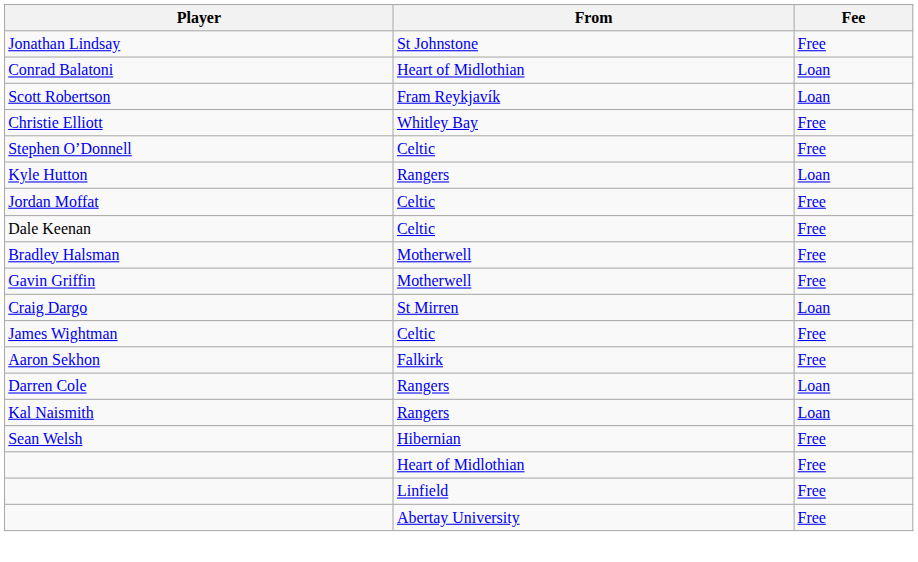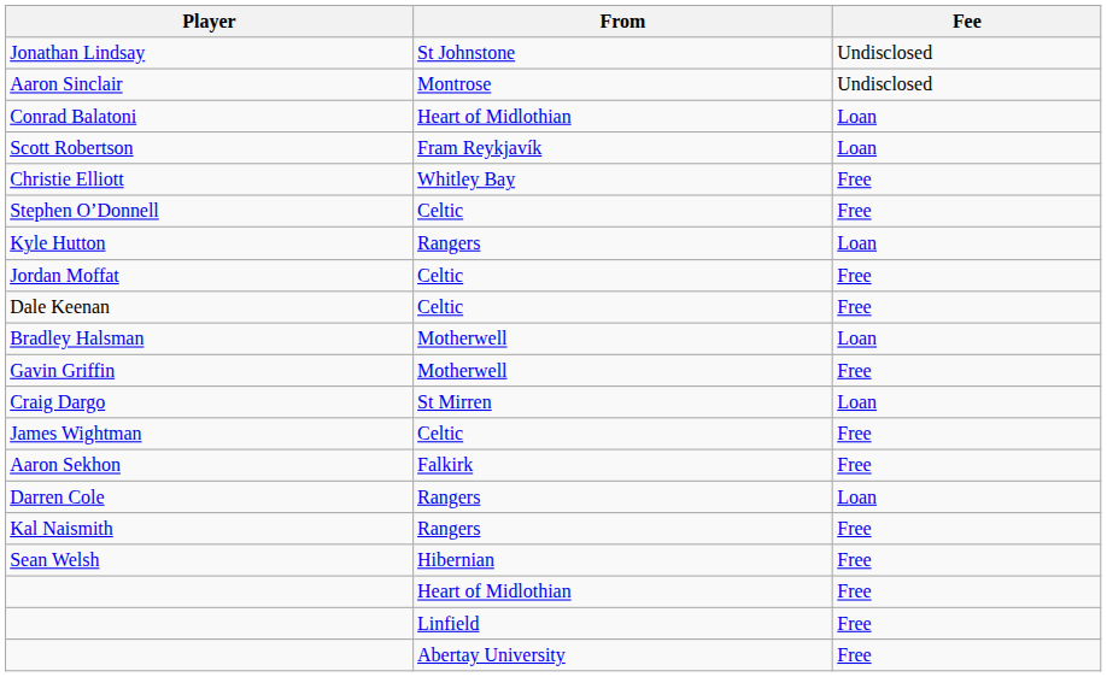Jonathan Lindsay | Fee: Free -> Undisclosed
+ row: Aaron Sinclair | Montrose | Undisclosed
Bradley Halsman | Fee: Free -> Loan
Kal Naismith | Fee: Loan -> Free
